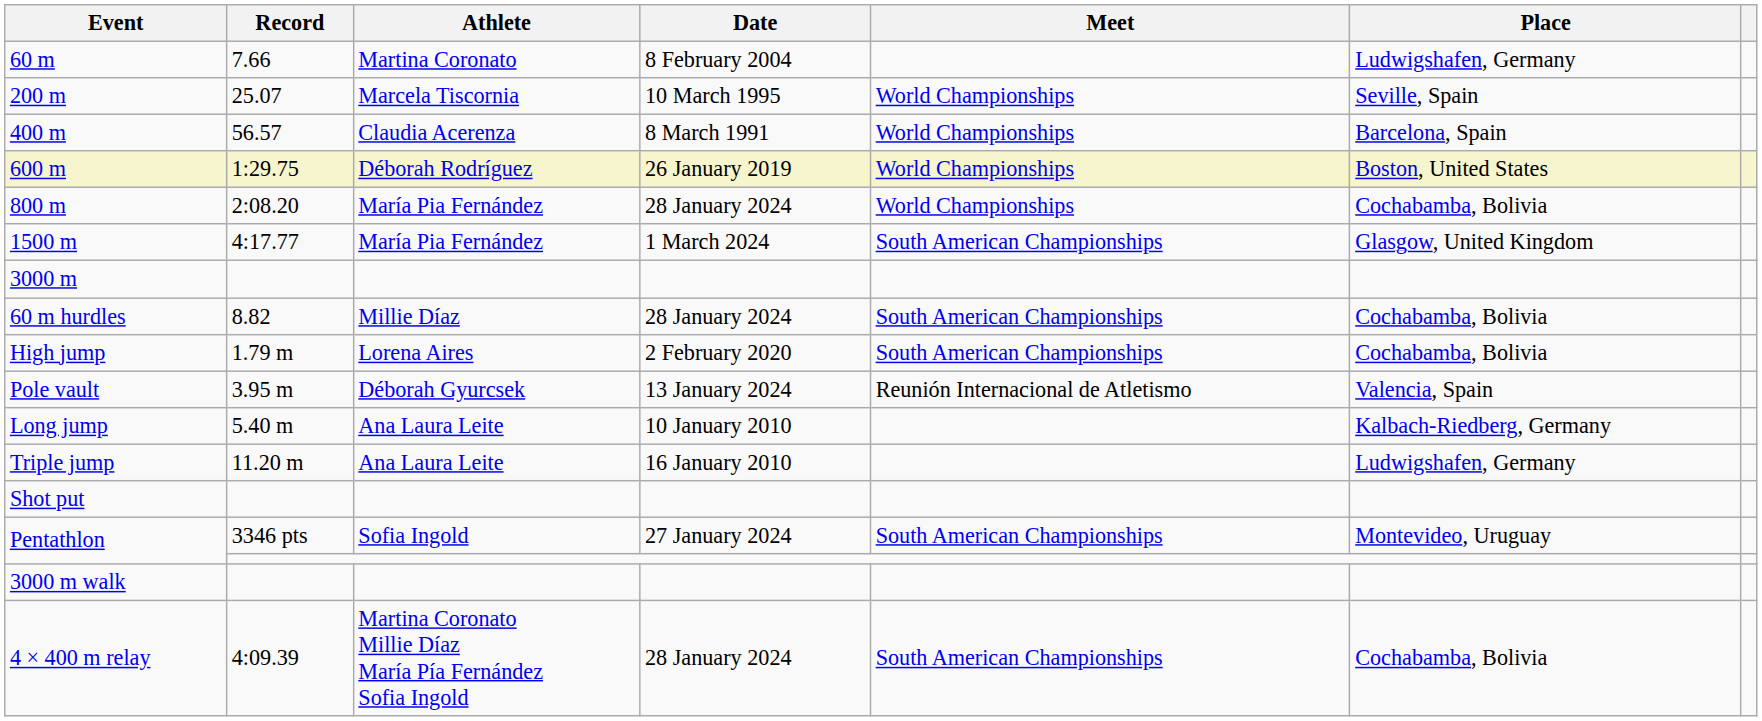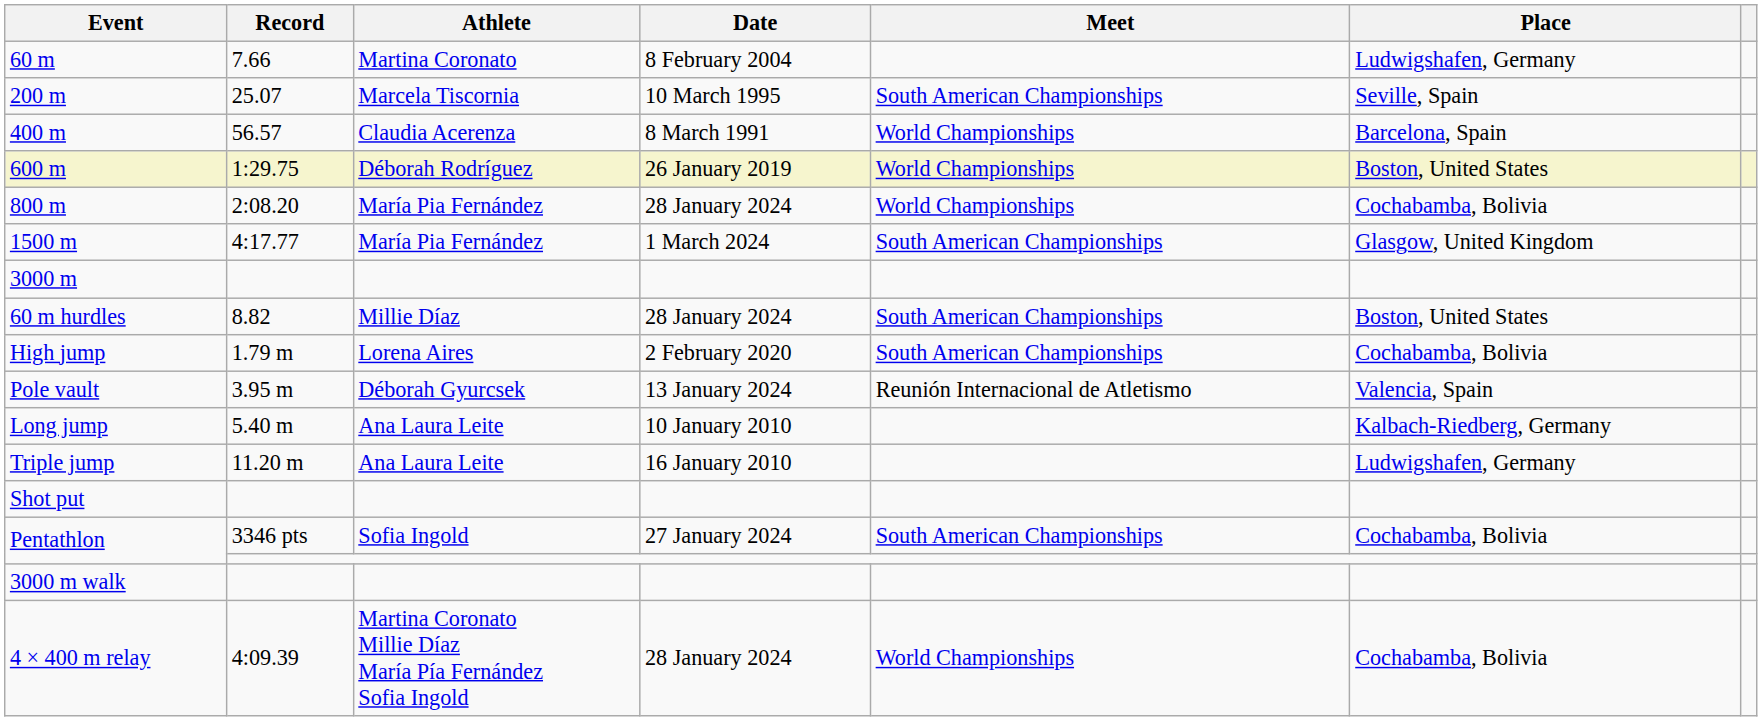200 m | Meet: World Championships -> South American Championships
60 m hurdles | Place: Cochabamba, Bolivia -> Boston, United States
Pentathlon / 3346 pts | Place: Montevideo, Uruguay -> Cochabamba, Bolivia
4 × 400 m relay | Meet: South American Championships -> World Championships
